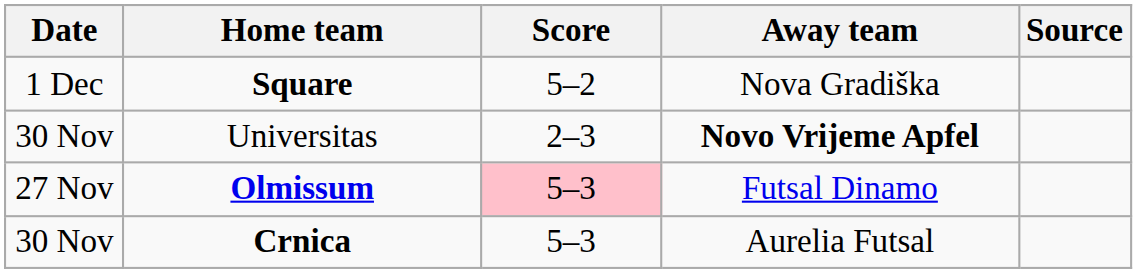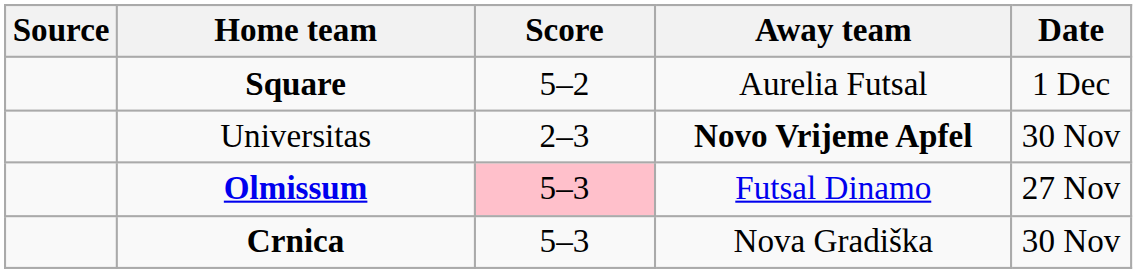columns swapped: Date <-> Source
Square | Away team: Nova Gradiška -> Aurelia Futsal
Crnica | Away team: Aurelia Futsal -> Nova Gradiška
